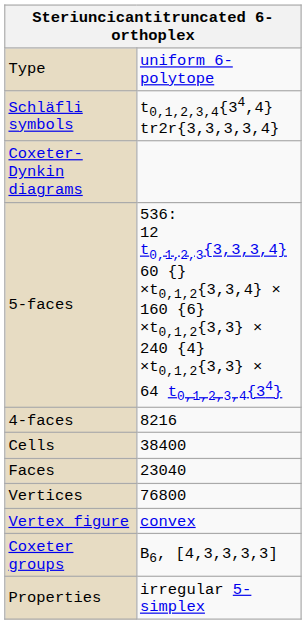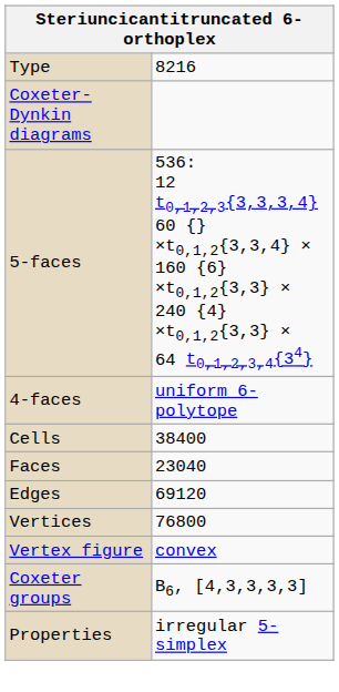Type | column 2: uniform 6-polytope -> 8216
- row: Schläfli symbols | t0,1,2,3,4{34,4} tr2r{3,3,3,3,4}
4-faces | column 2: 8216 -> uniform 6-polytope
+ row: Edges | 69120
